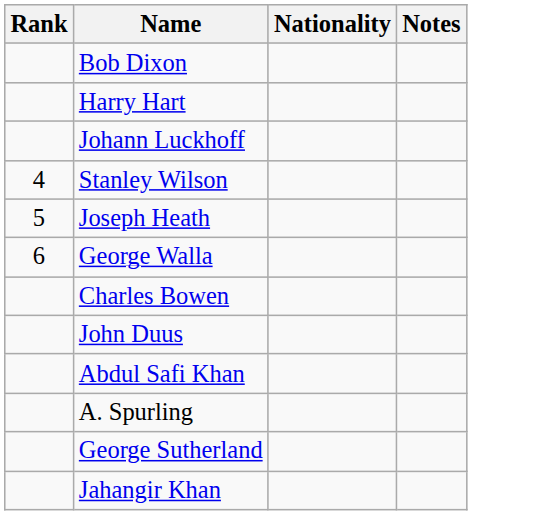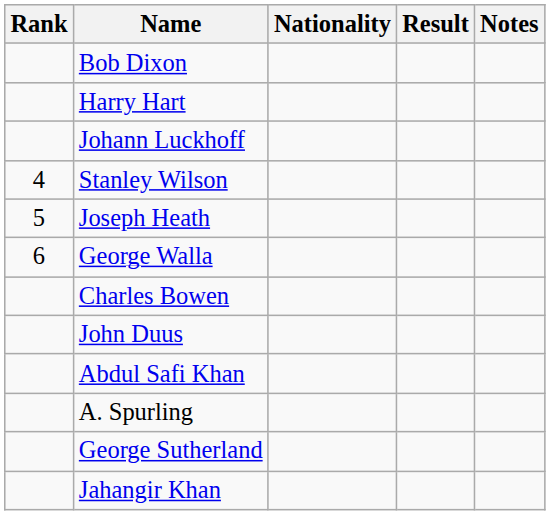+ column: Result
